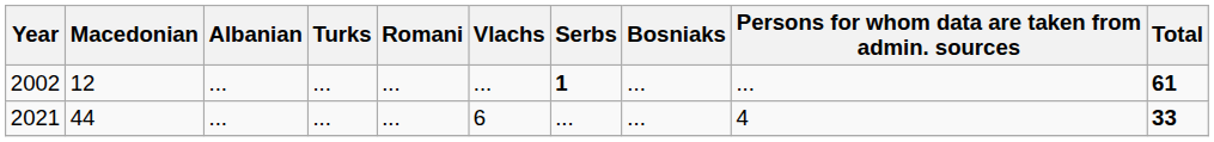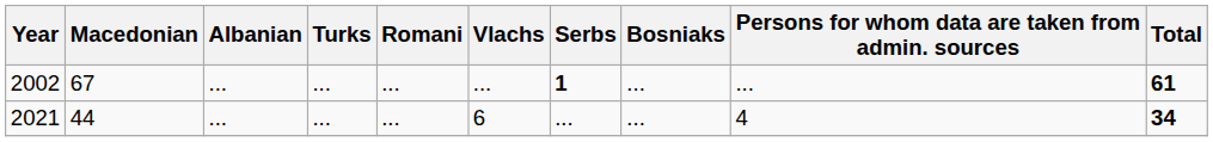2002 | Macedonian: 12 -> 67
2021 | Total: 33 -> 34
